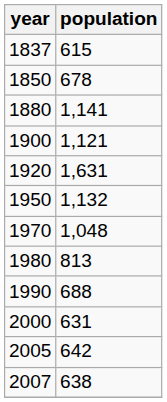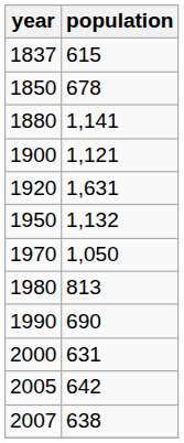1970 | population: 1,048 -> 1,050
1990 | population: 688 -> 690
